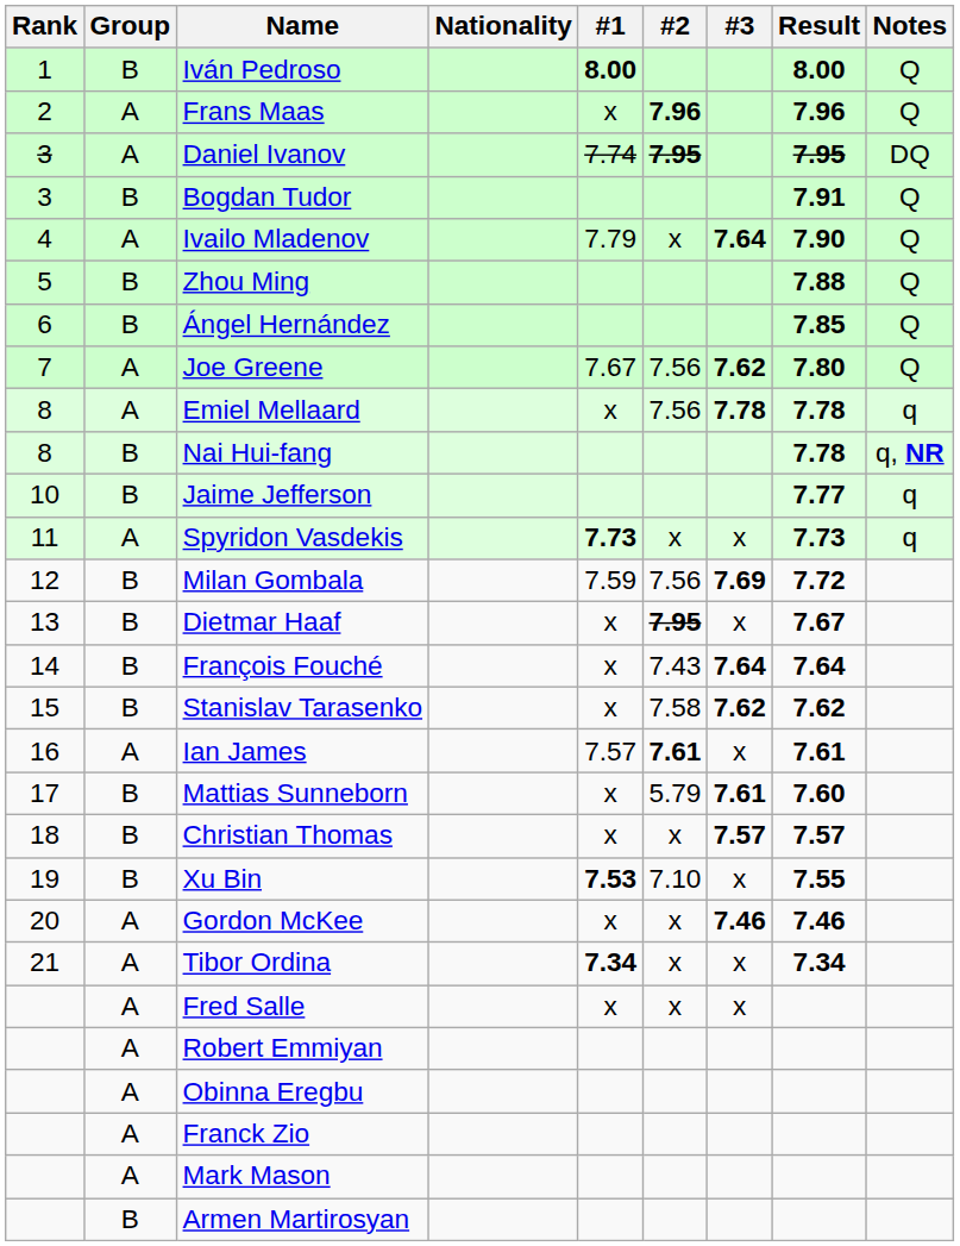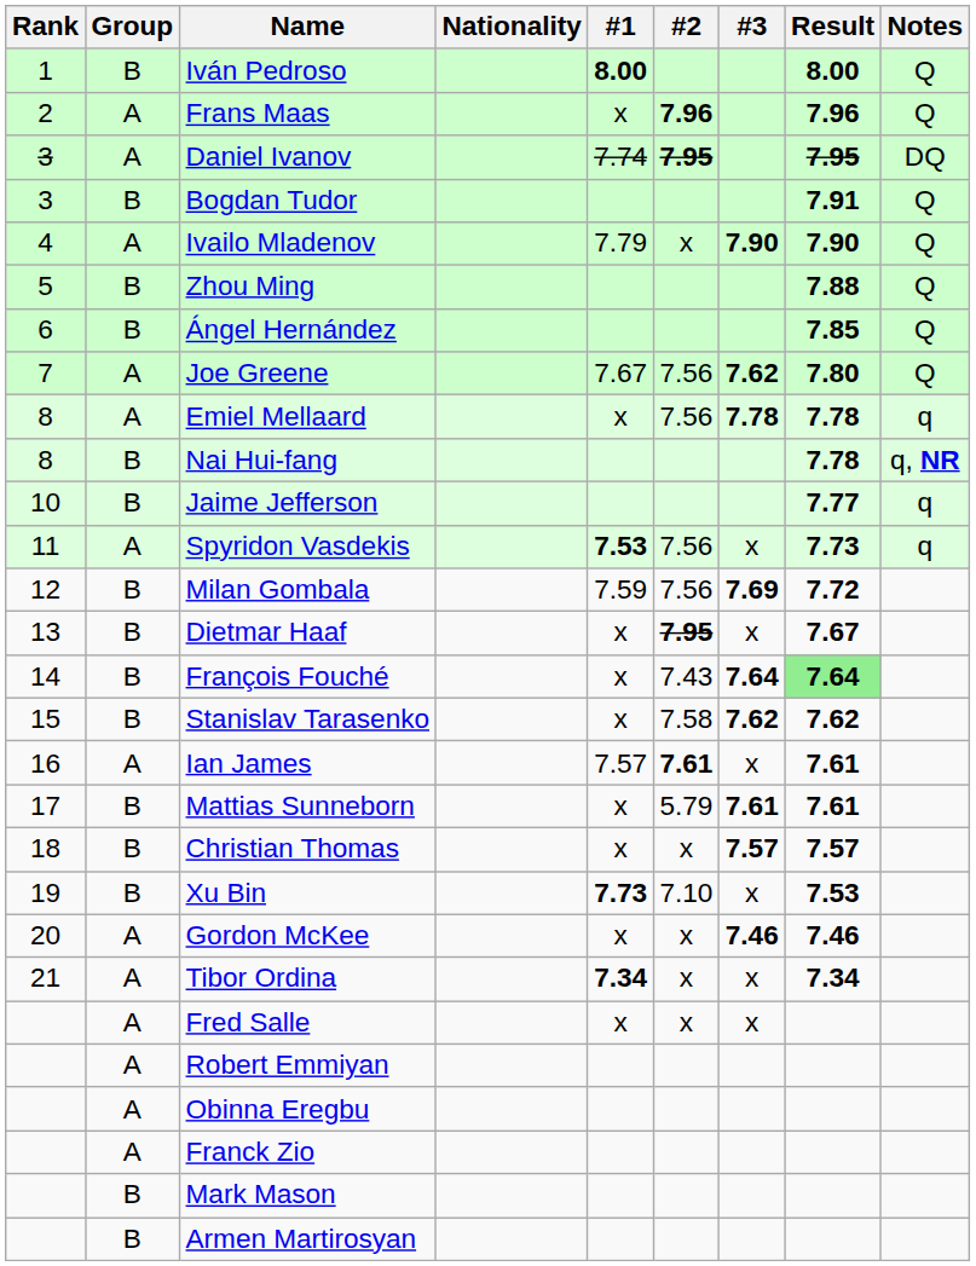Ivailo Mladenov | #3: 7.64 -> 7.90
Spyridon Vasdekis | #1: 7.73 -> 7.53
Spyridon Vasdekis | #2: x -> 7.56
François Fouché | Result: no background -> lightgreen background
Mattias Sunneborn | Result: 7.60 -> 7.61
Xu Bin | #1: 7.53 -> 7.73
Xu Bin | Result: 7.55 -> 7.53
Mark Mason | Group: A -> B
